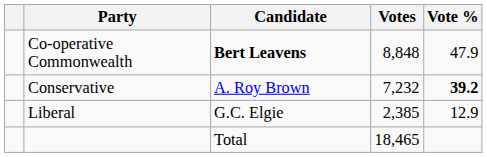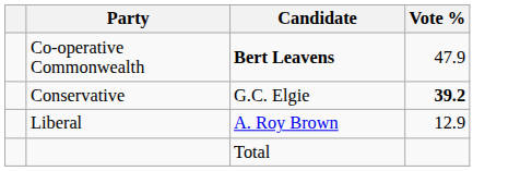- column: Votes | 8,848 | 7,232 | 2,385 | 18,465
Conservative | Candidate: A. Roy Brown -> G.C. Elgie
Liberal | Candidate: G.C. Elgie -> A. Roy Brown
